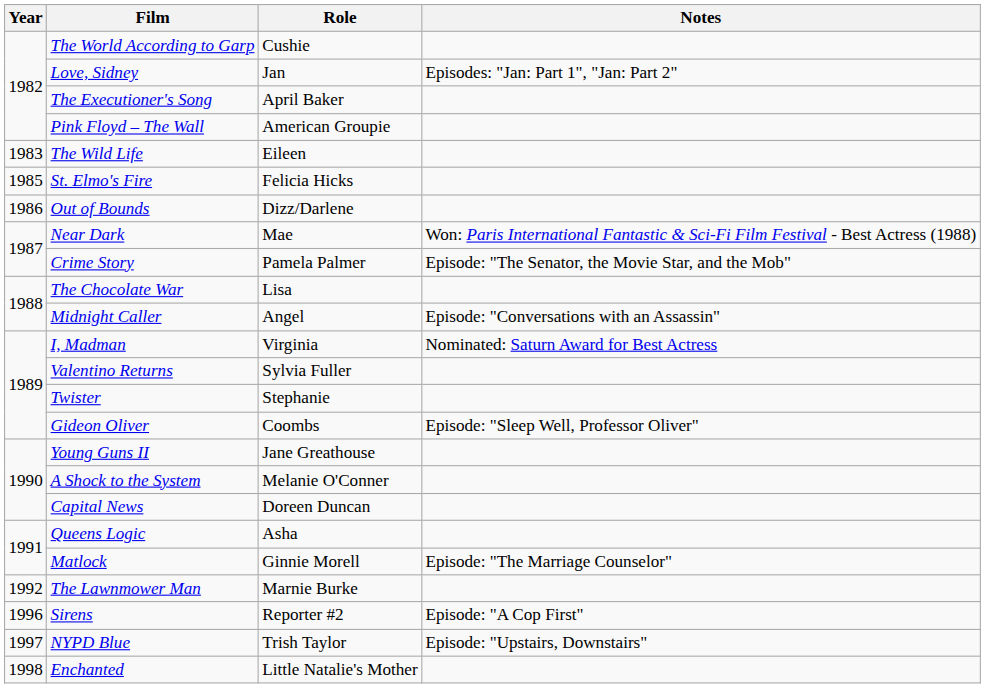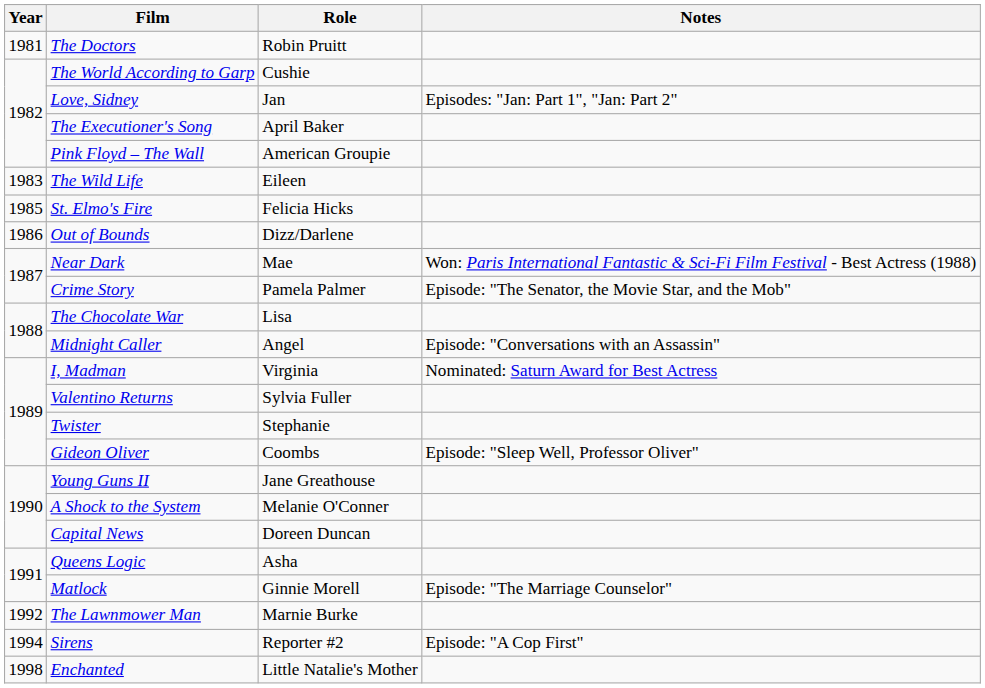+ row: 1981 | The Doctors | Robin Pruitt
Sirens | Year: 1996 -> 1994
- row: 1997 | NYPD Blue | Trish Taylor | Episode: "Upstairs, Downstairs"
